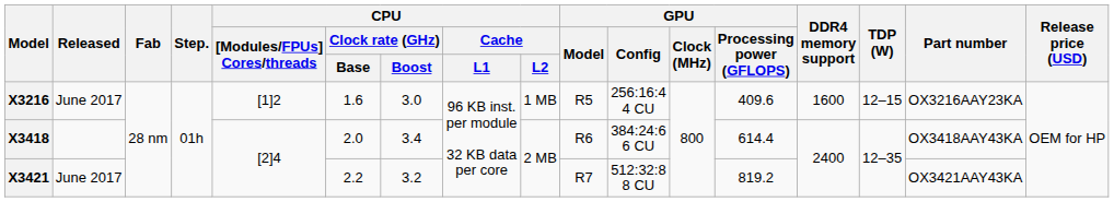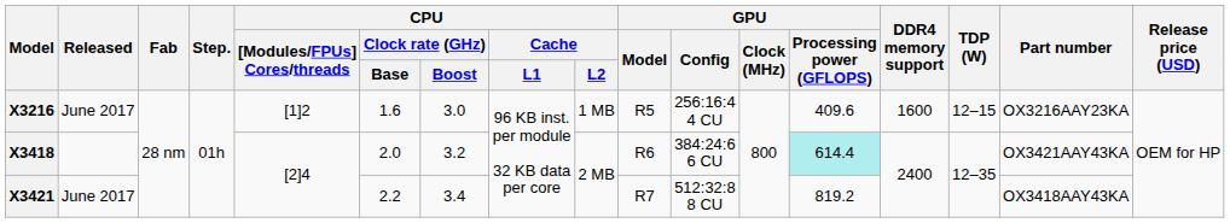X3418 | CPU / Clock rate (GHz) / Boost: 3.4 -> 3.2
X3418 | GPU / Processing power (GFLOPS): no background -> paleturquoise background
X3418 | Part number: OX3418AAY43KA -> OX3421AAY43KA
X3421 | CPU / Clock rate (GHz) / Boost: 3.2 -> 3.4
X3421 | Part number: OX3421AAY43KA -> OX3418AAY43KA
